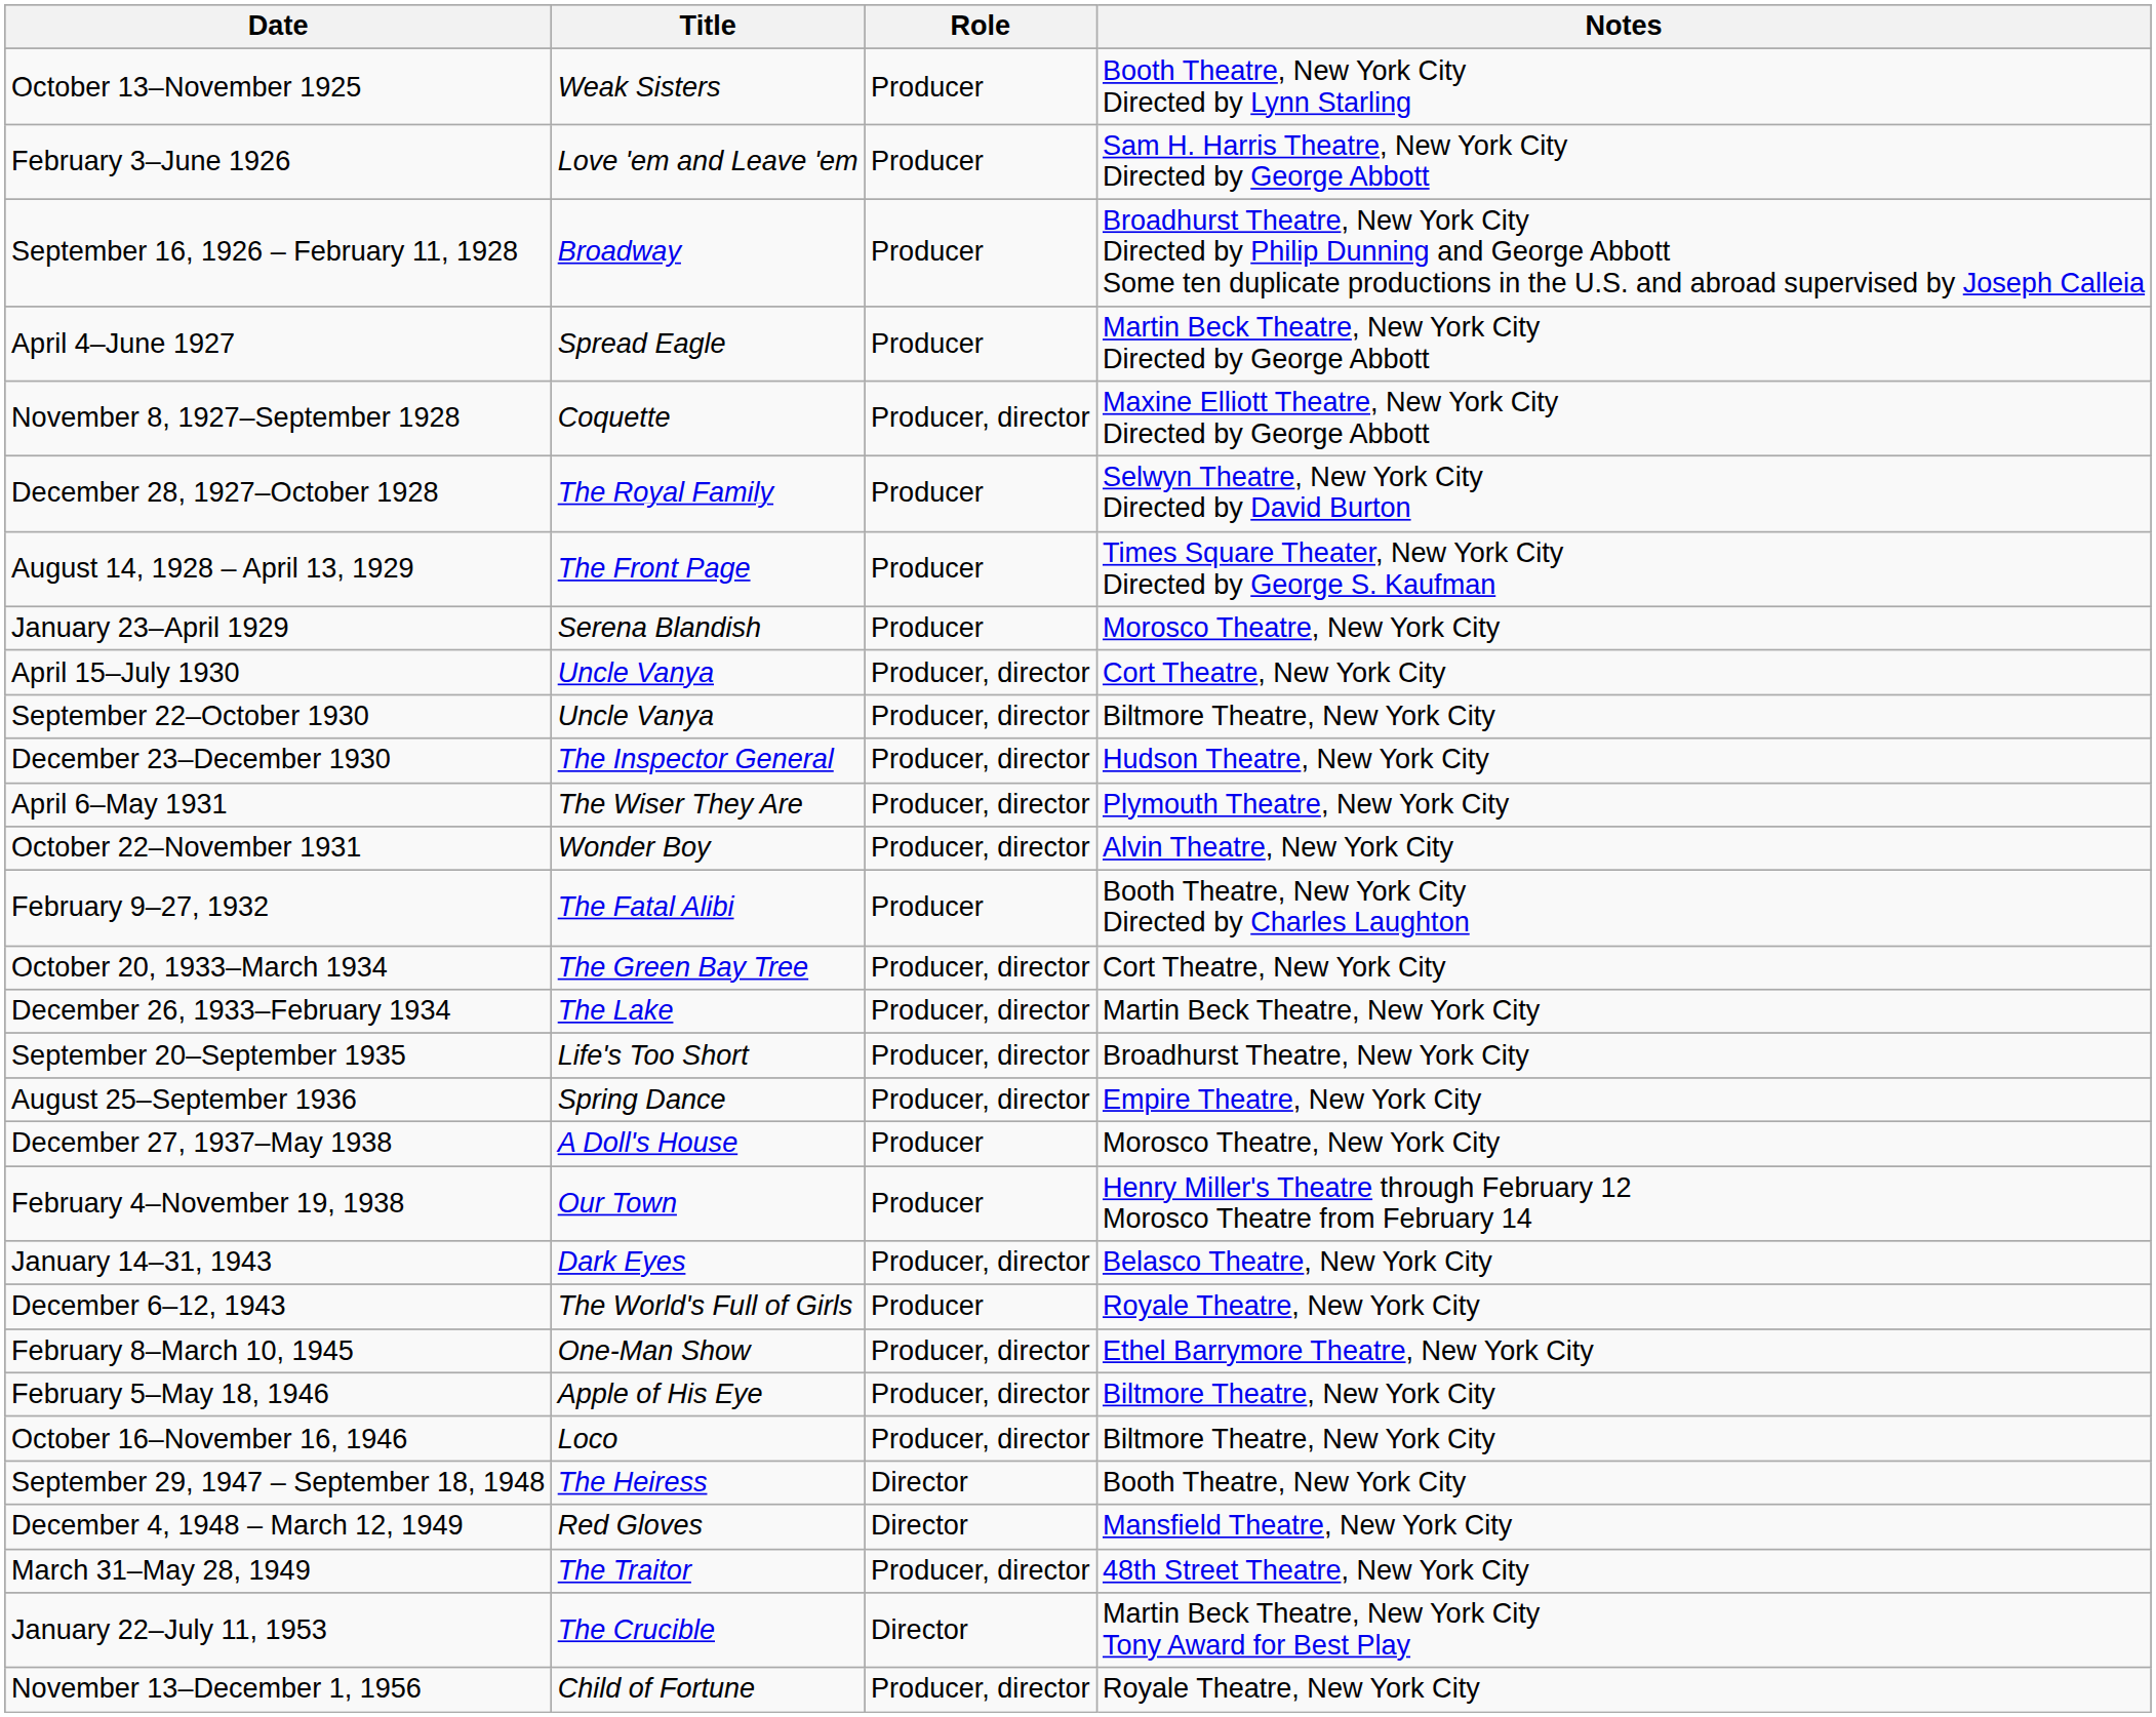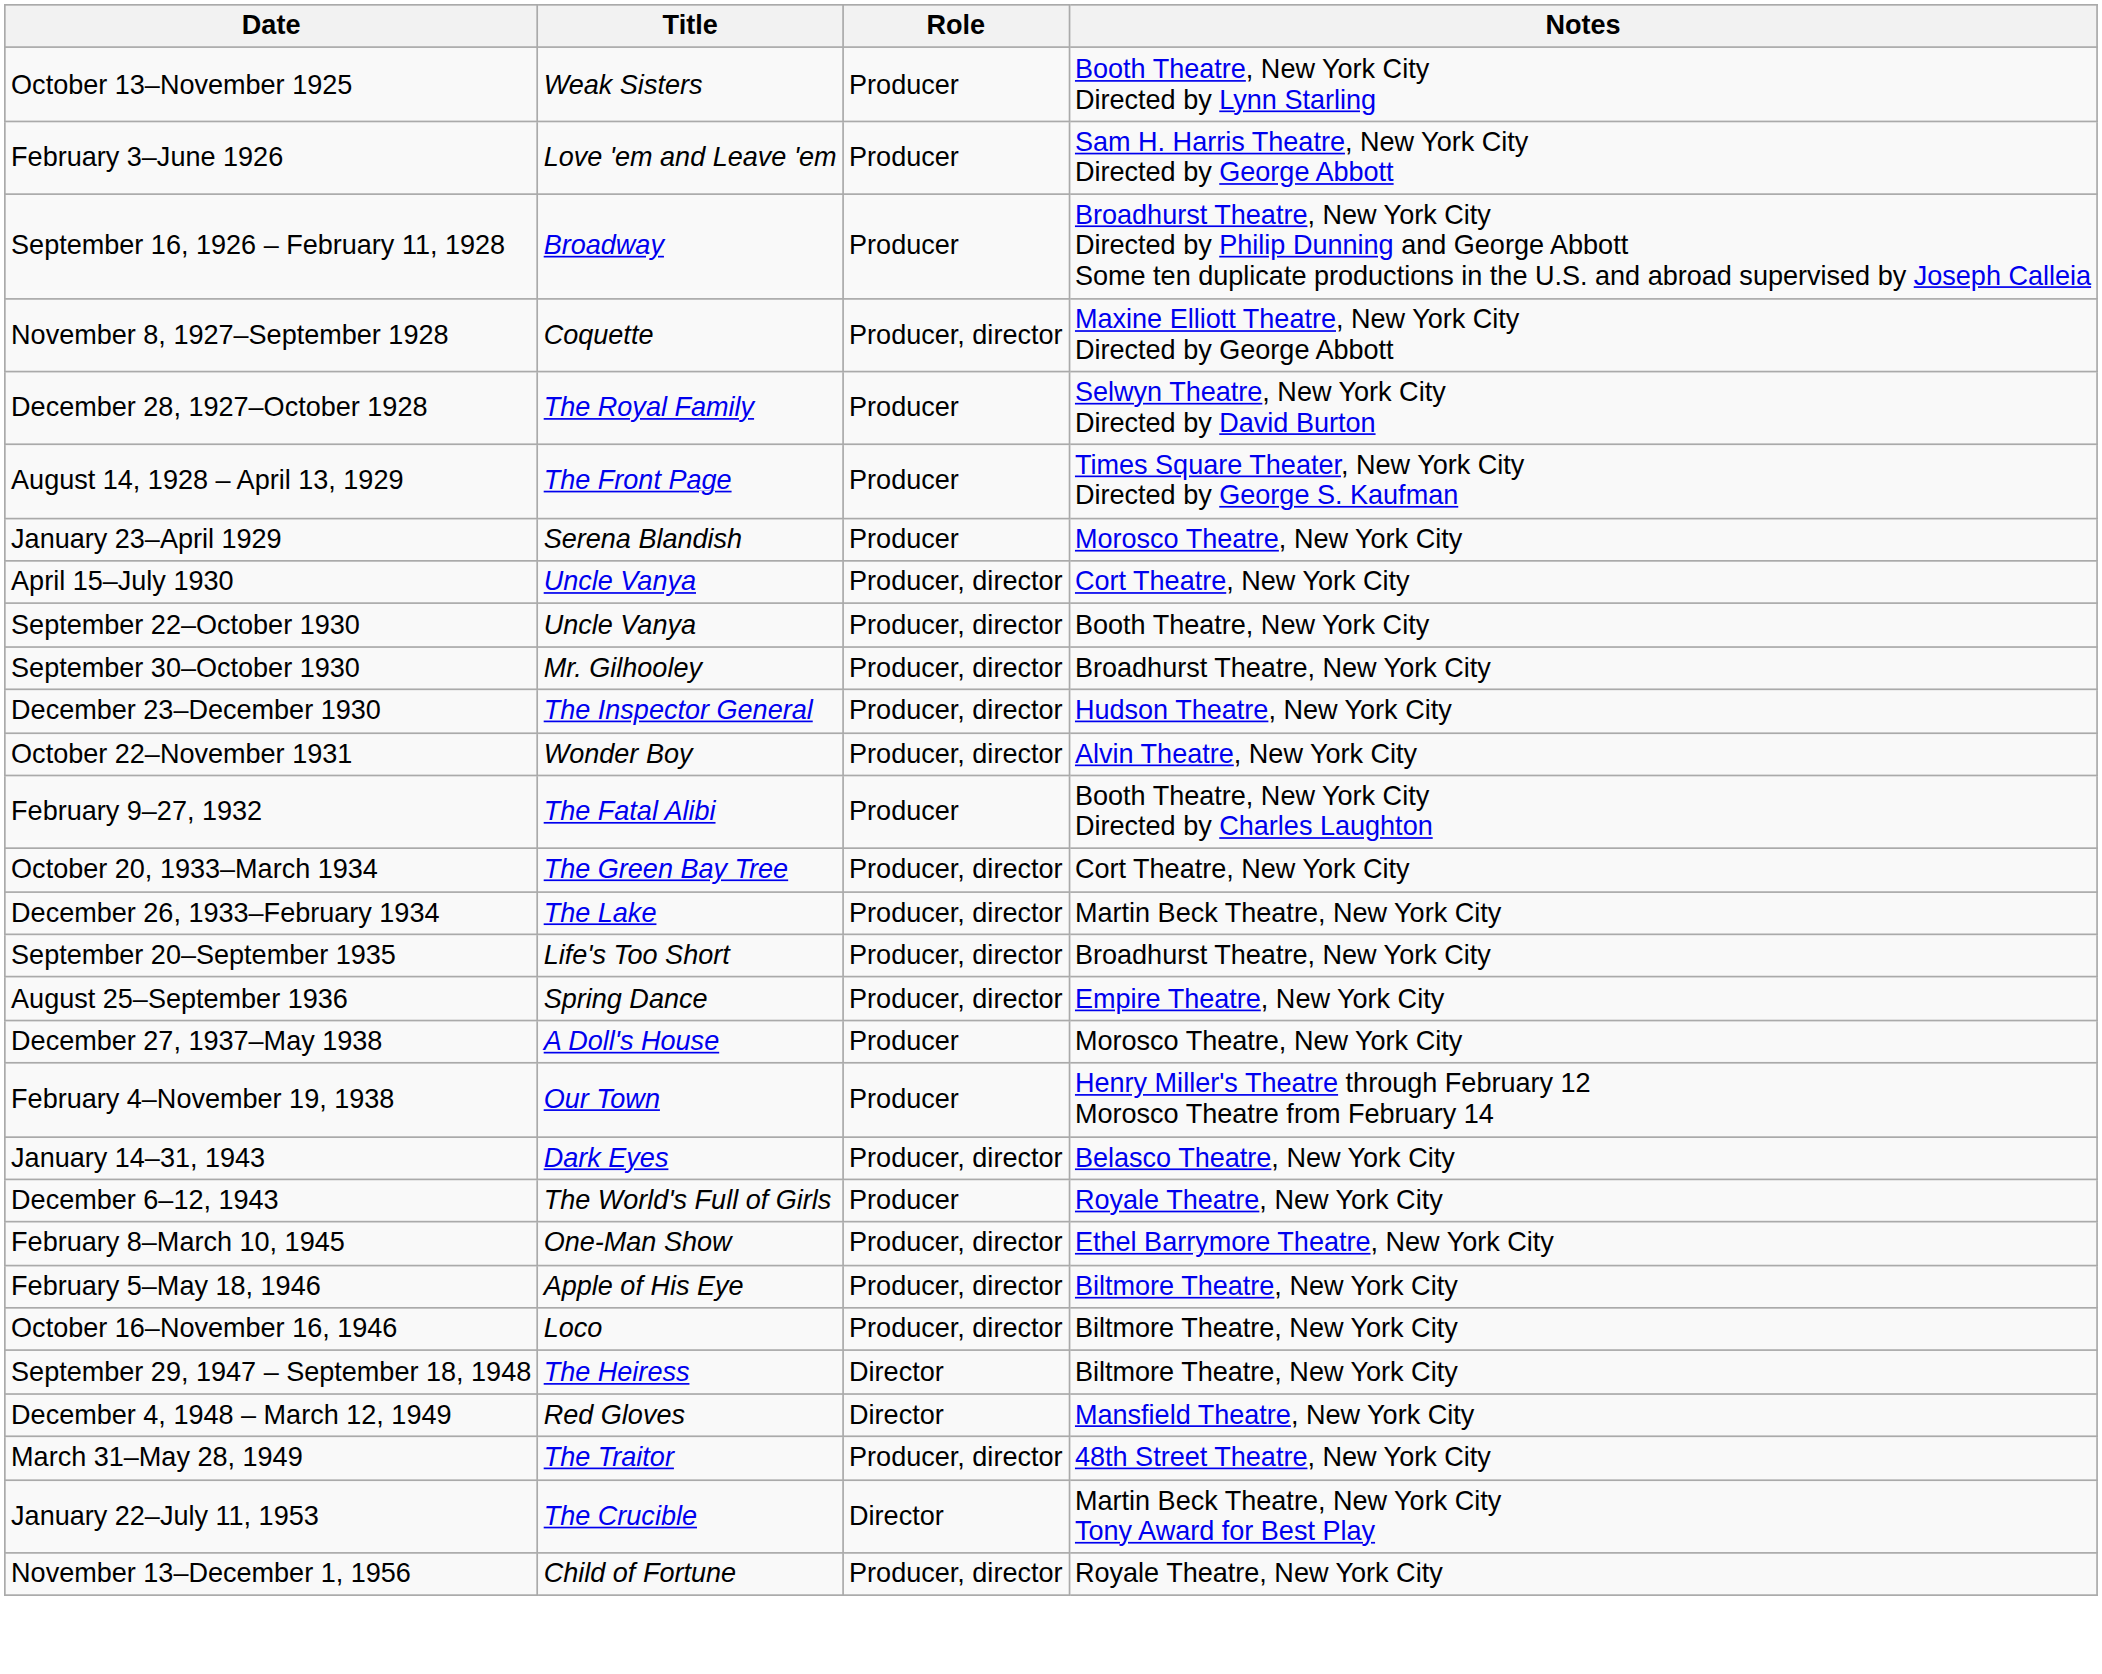- row: April 4–June 1927 | Spread Eagle | Producer | Martin Beck Theatre, New York City Directed by George Abbott
September 22–October 1930 | Notes: Biltmore Theatre, New York City -> Booth Theatre, New York City
+ row: September 30–October 1930 | Mr. Gilhooley | Producer, director | Broadhurst Theatre, New York City
- row: April 6–May 1931 | The Wiser They Are | Producer, director | Plymouth Theatre, New York City
September 29, 1947 – September 18, 1948 | Notes: Booth Theatre, New York City -> Biltmore Theatre, New York City
